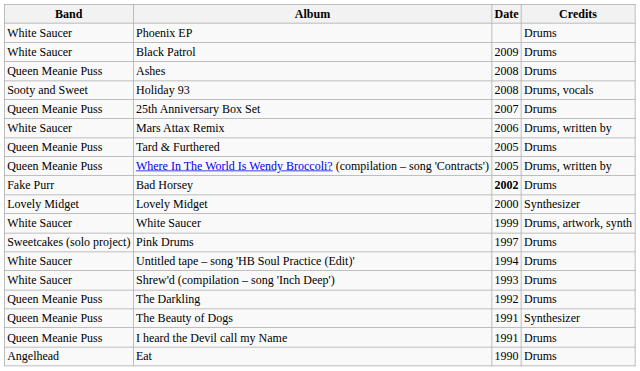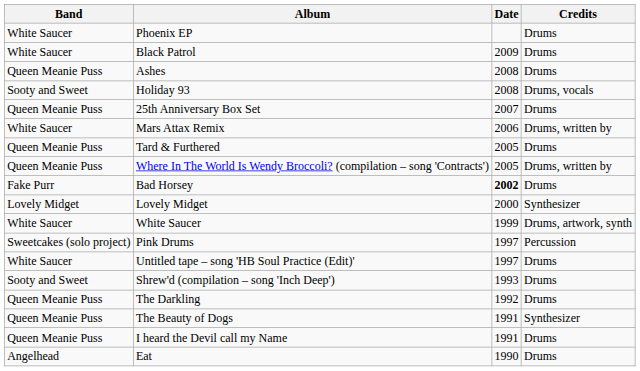Pink Drums | Credits: Drums -> Percussion
Untitled tape – song 'HB Soul Practice (Edit)' | Date: 1994 -> 1997
Shrew'd (compilation – song 'Inch Deep') | Band: White Saucer -> Sooty and Sweet
